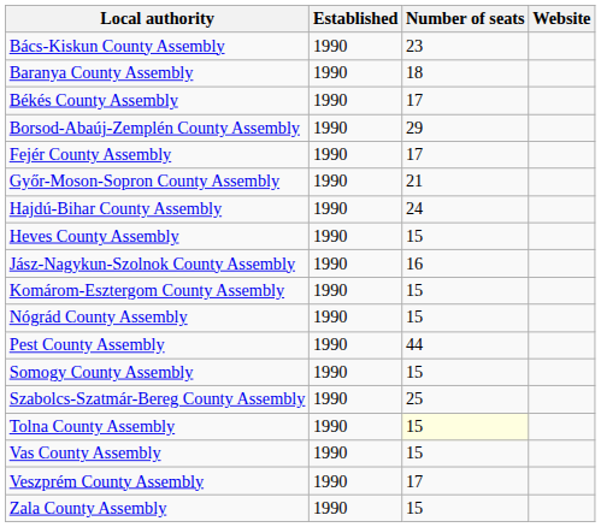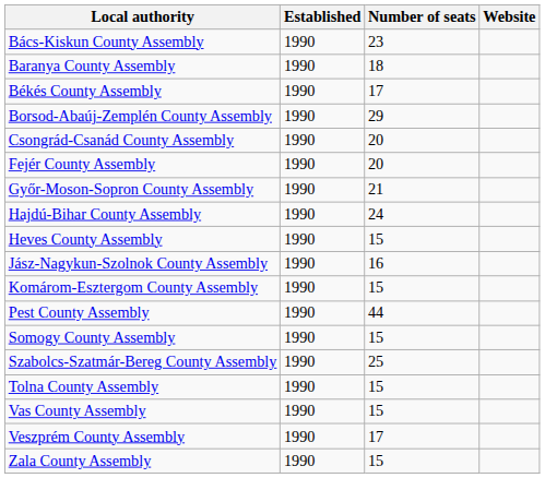+ row: Csongrád-Csanád County Assembly | 1990 | 20
Fejér County Assembly | Number of seats: 17 -> 20
- row: Nógrád County Assembly | 1990 | 15
Tolna County Assembly | Number of seats: lightyellow background -> no background
